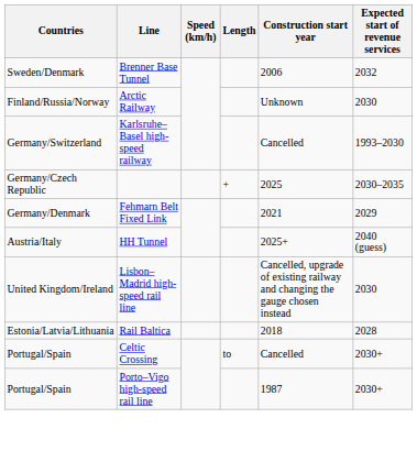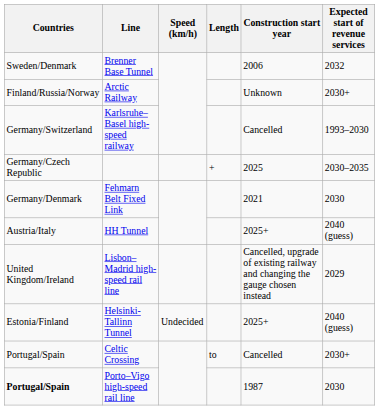Arctic Railway | Expected start of revenue services: 2030 -> 2030+
Fehmarn Belt Fixed Link | Expected start of revenue services: 2029 -> 2030
Lisbon–Madrid high-speed rail line | Expected start of revenue services: 2030 -> 2029
- row: Estonia/Latvia/Lithuania | Rail Baltica | 2018 | 2028
+ row: Estonia/Finland | Helsinki-Tallinn Tunnel | Undecided | 2025+ | 2040 (guess)
Porto–Vigo high-speed rail line | Countries: normal -> bold
Porto–Vigo high-speed rail line | Expected start of revenue services: 2030+ -> 2030
